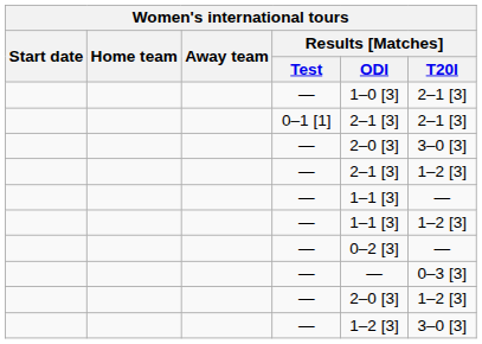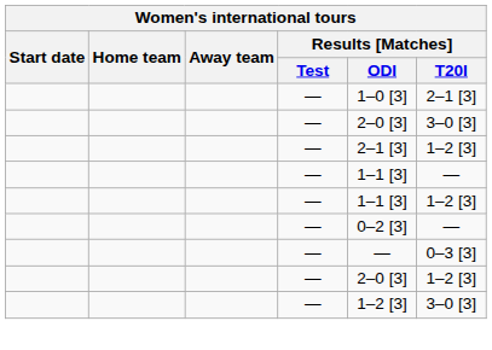- row: 0–1 [1] | 2–1 [3] | 2–1 [3]
